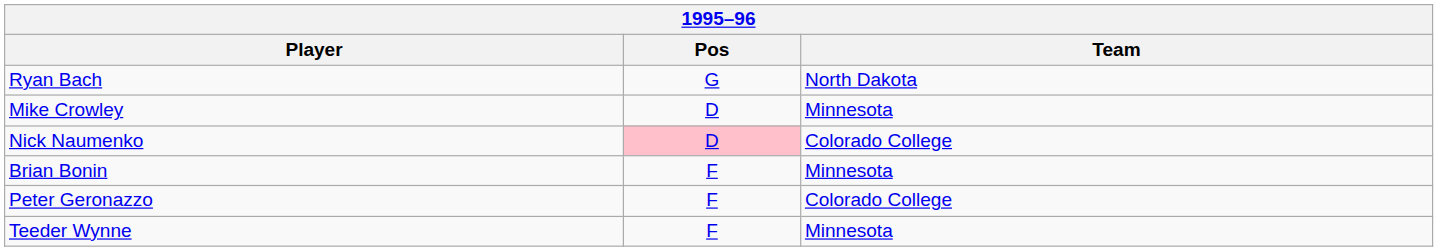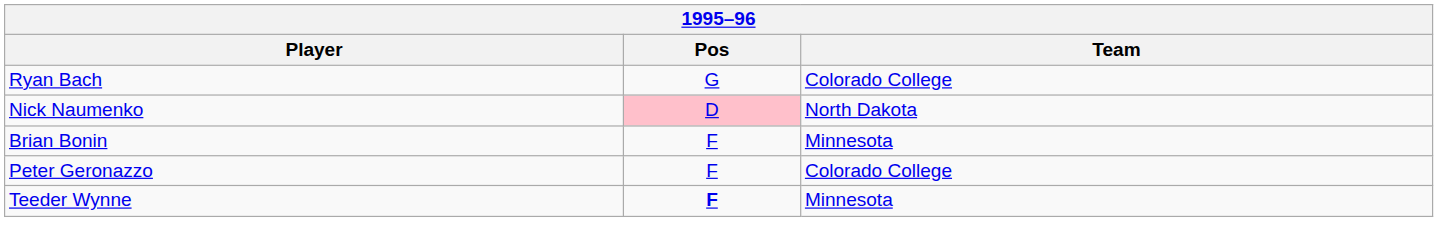Ryan Bach | Team: North Dakota -> Colorado College
- row: Mike Crowley | D | Minnesota
Nick Naumenko | Team: Colorado College -> North Dakota
Teeder Wynne | Pos: normal -> bold
